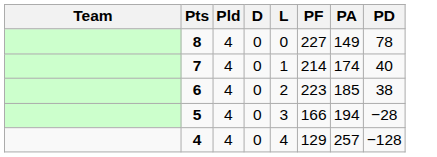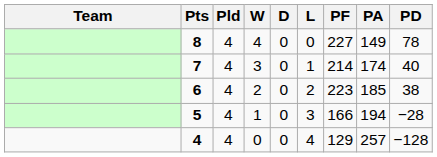+ column: W | 4 | 3 | 2 | 1 | 0
